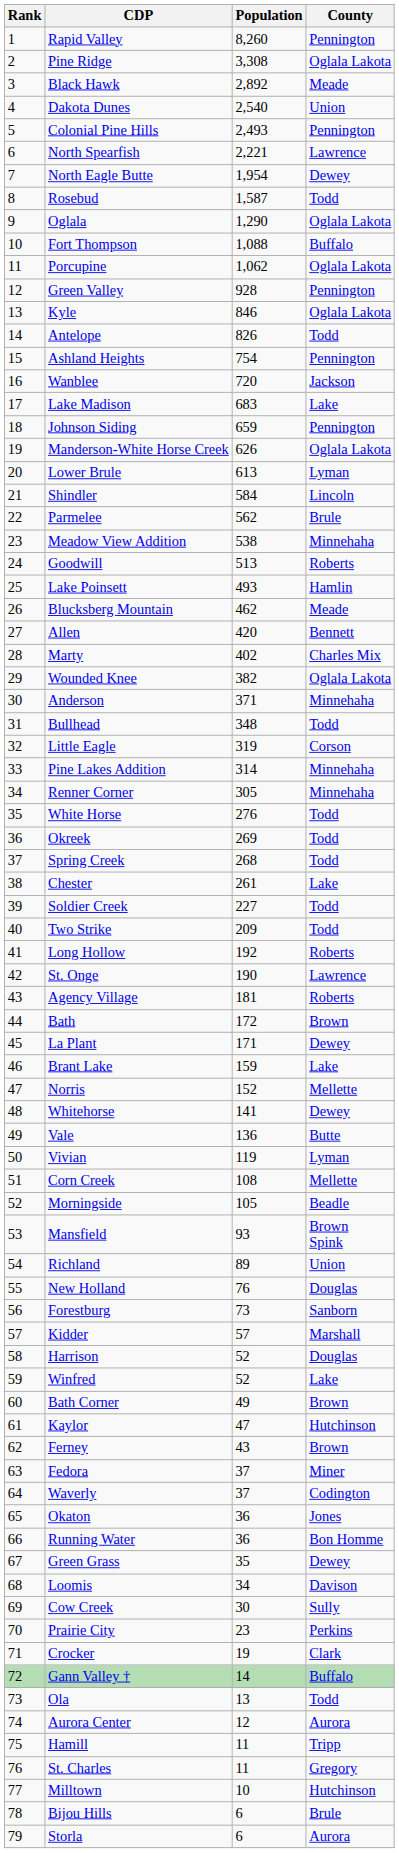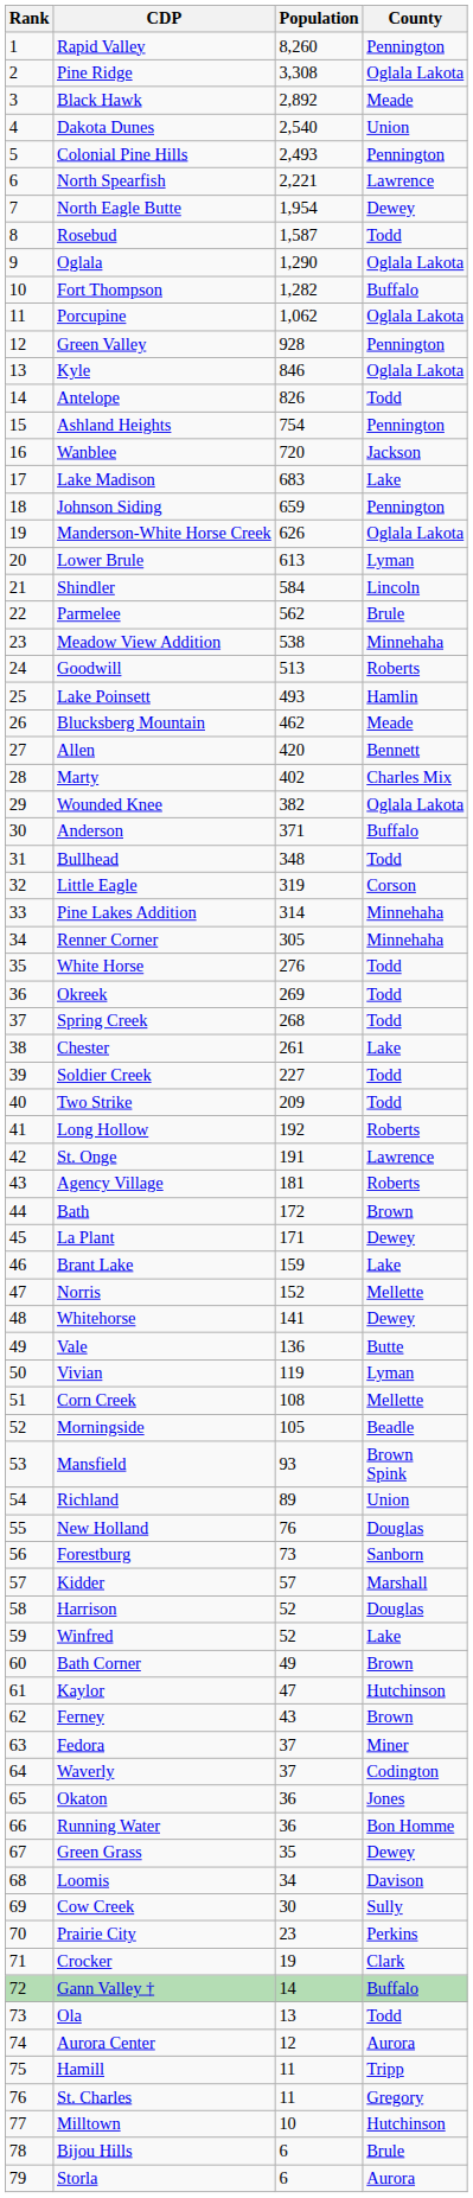Fort Thompson | Population: 1,088 -> 1,282
Anderson | County: Minnehaha -> Buffalo
St. Onge | Population: 190 -> 191
